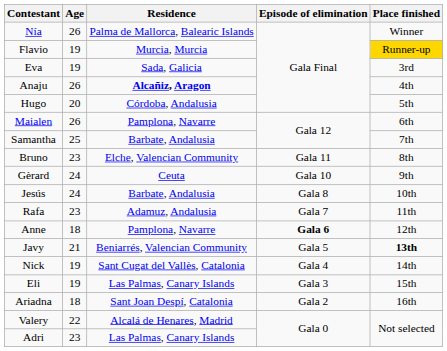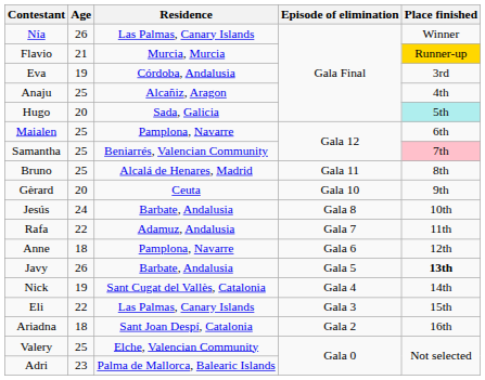Nía | Residence: Palma de Mallorca, Balearic Islands -> Las Palmas, Canary Islands
Flavio | Age: 19 -> 21
Eva | Residence: Sada, Galicia -> Córdoba, Andalusia
Anaju | Age: 26 -> 25
Anaju | Residence: bold -> normal
Hugo | Residence: Córdoba, Andalusia -> Sada, Galicia
Hugo | Place finished: no background -> paleturquoise background
Maialen | Age: 26 -> 25
Samantha | Residence: Barbate, Andalusia -> Beniarrés, Valencian Community
Samantha | Place finished: no background -> pink background
Bruno | Age: 23 -> 25
Bruno | Residence: Elche, Valencian Community -> Alcalá de Henares, Madrid
Gèrard | Age: 24 -> 20
Rafa | Age: 23 -> 22
Anne | Episode of elimination: bold -> normal
Javy | Age: 21 -> 26
Javy | Residence: Beniarrés, Valencian Community -> Barbate, Andalusia
Eli | Age: 19 -> 22
Valery | Age: 22 -> 25
Valery | Residence: Alcalá de Henares, Madrid -> Elche, Valencian Community
Adri | Residence: Las Palmas, Canary Islands -> Palma de Mallorca, Balearic Islands
